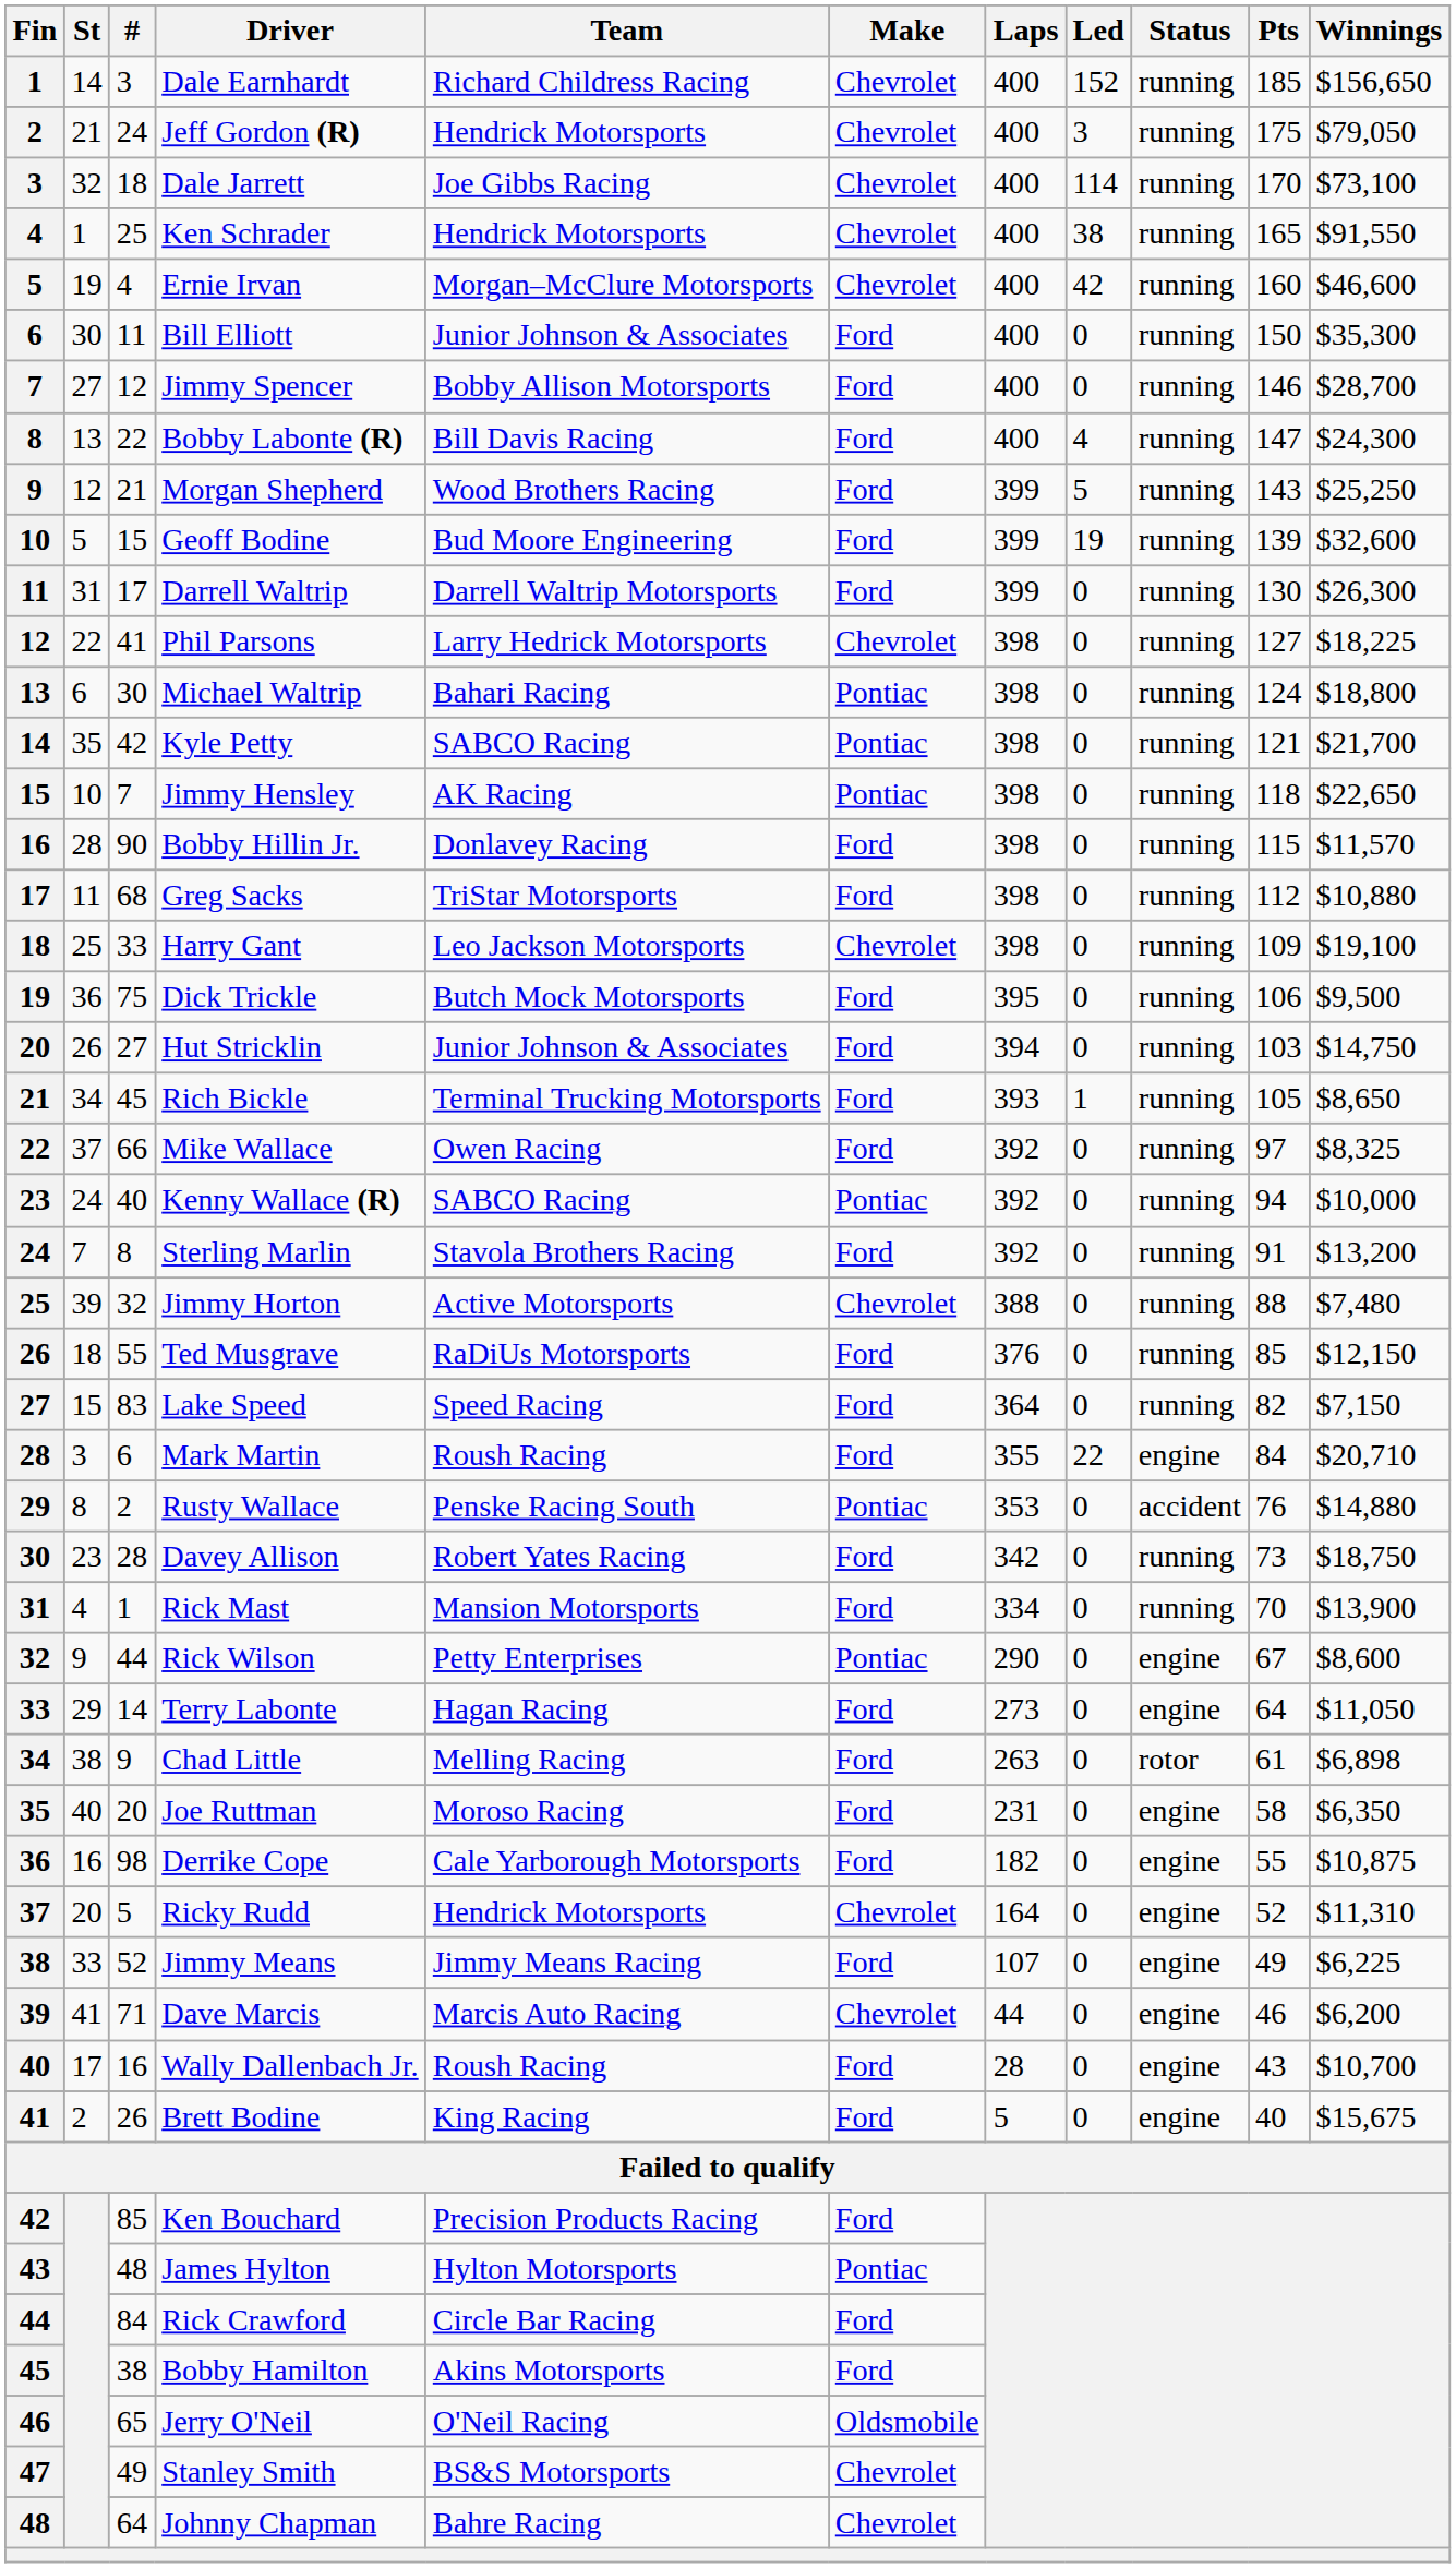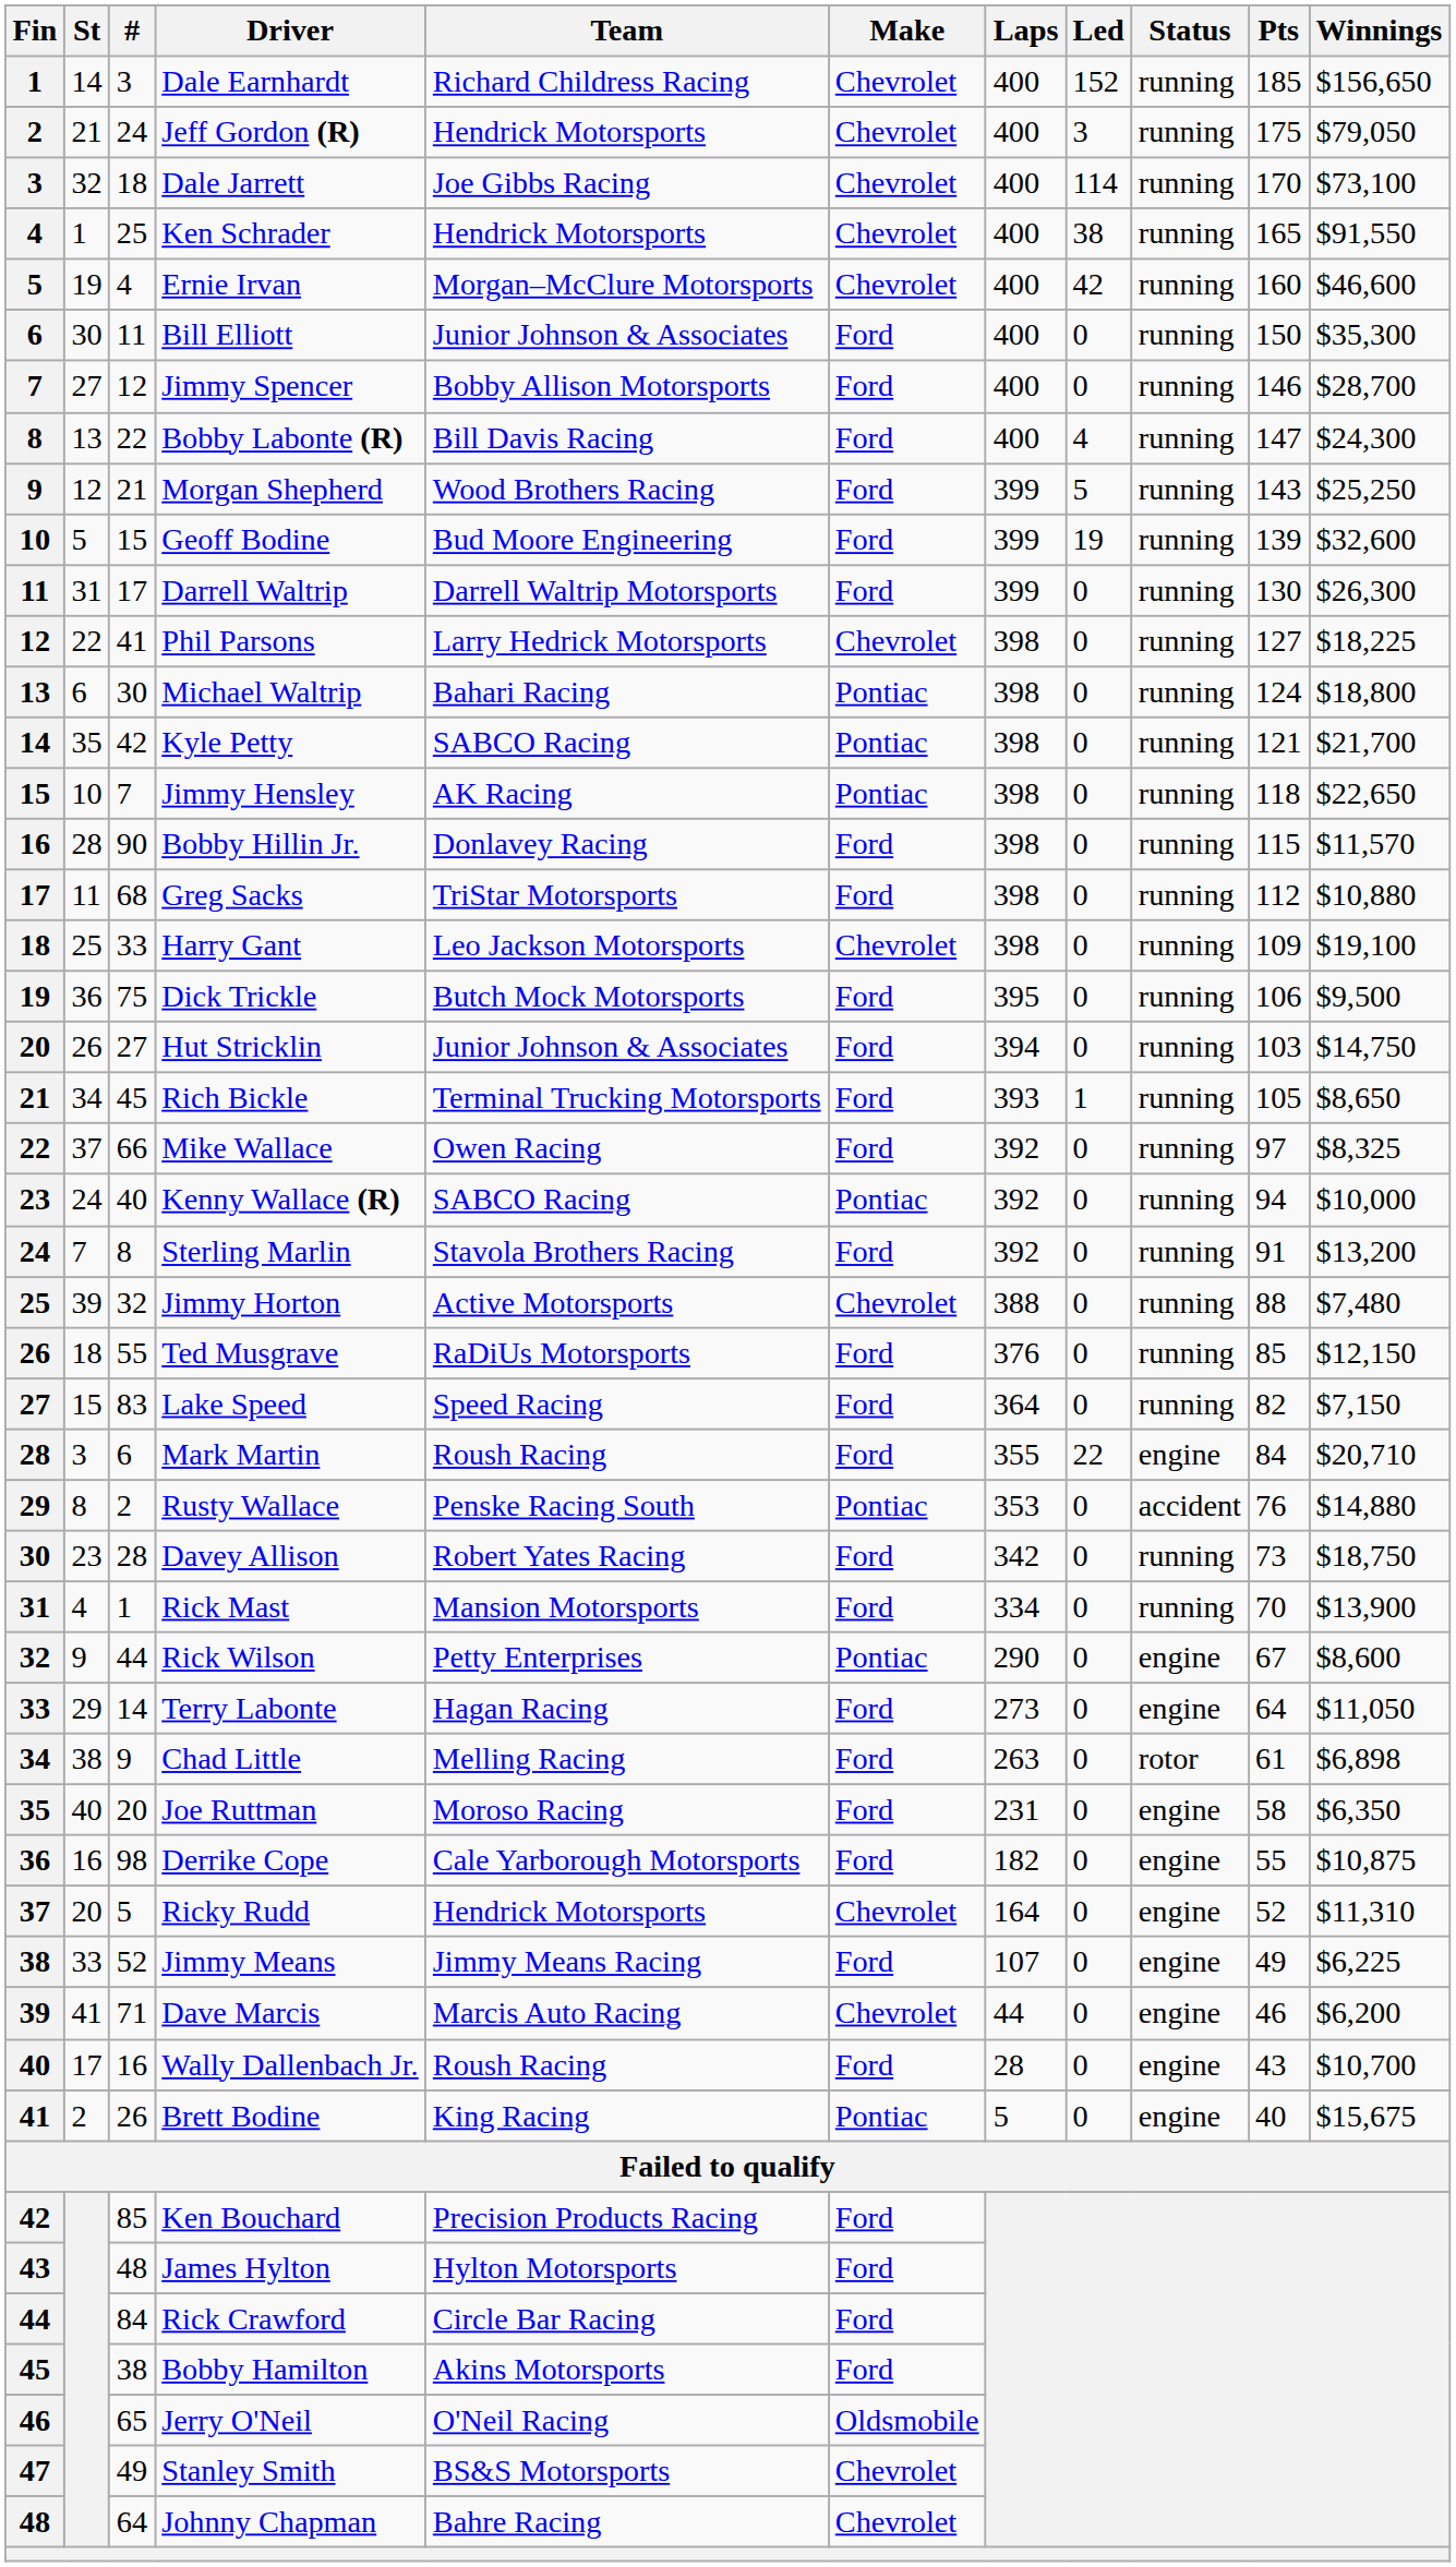Brett Bodine | Make: Ford -> Pontiac
James Hylton | Make: Pontiac -> Ford
